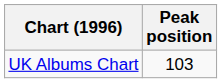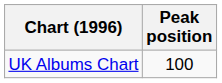UK Albums Chart | Peak position: 103 -> 100
